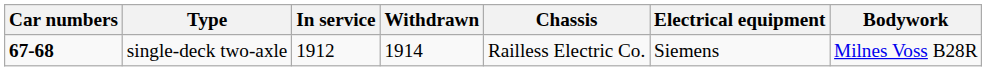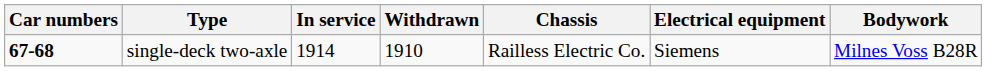single-deck two-axle | In service: 1912 -> 1914
single-deck two-axle | Withdrawn: 1914 -> 1910
